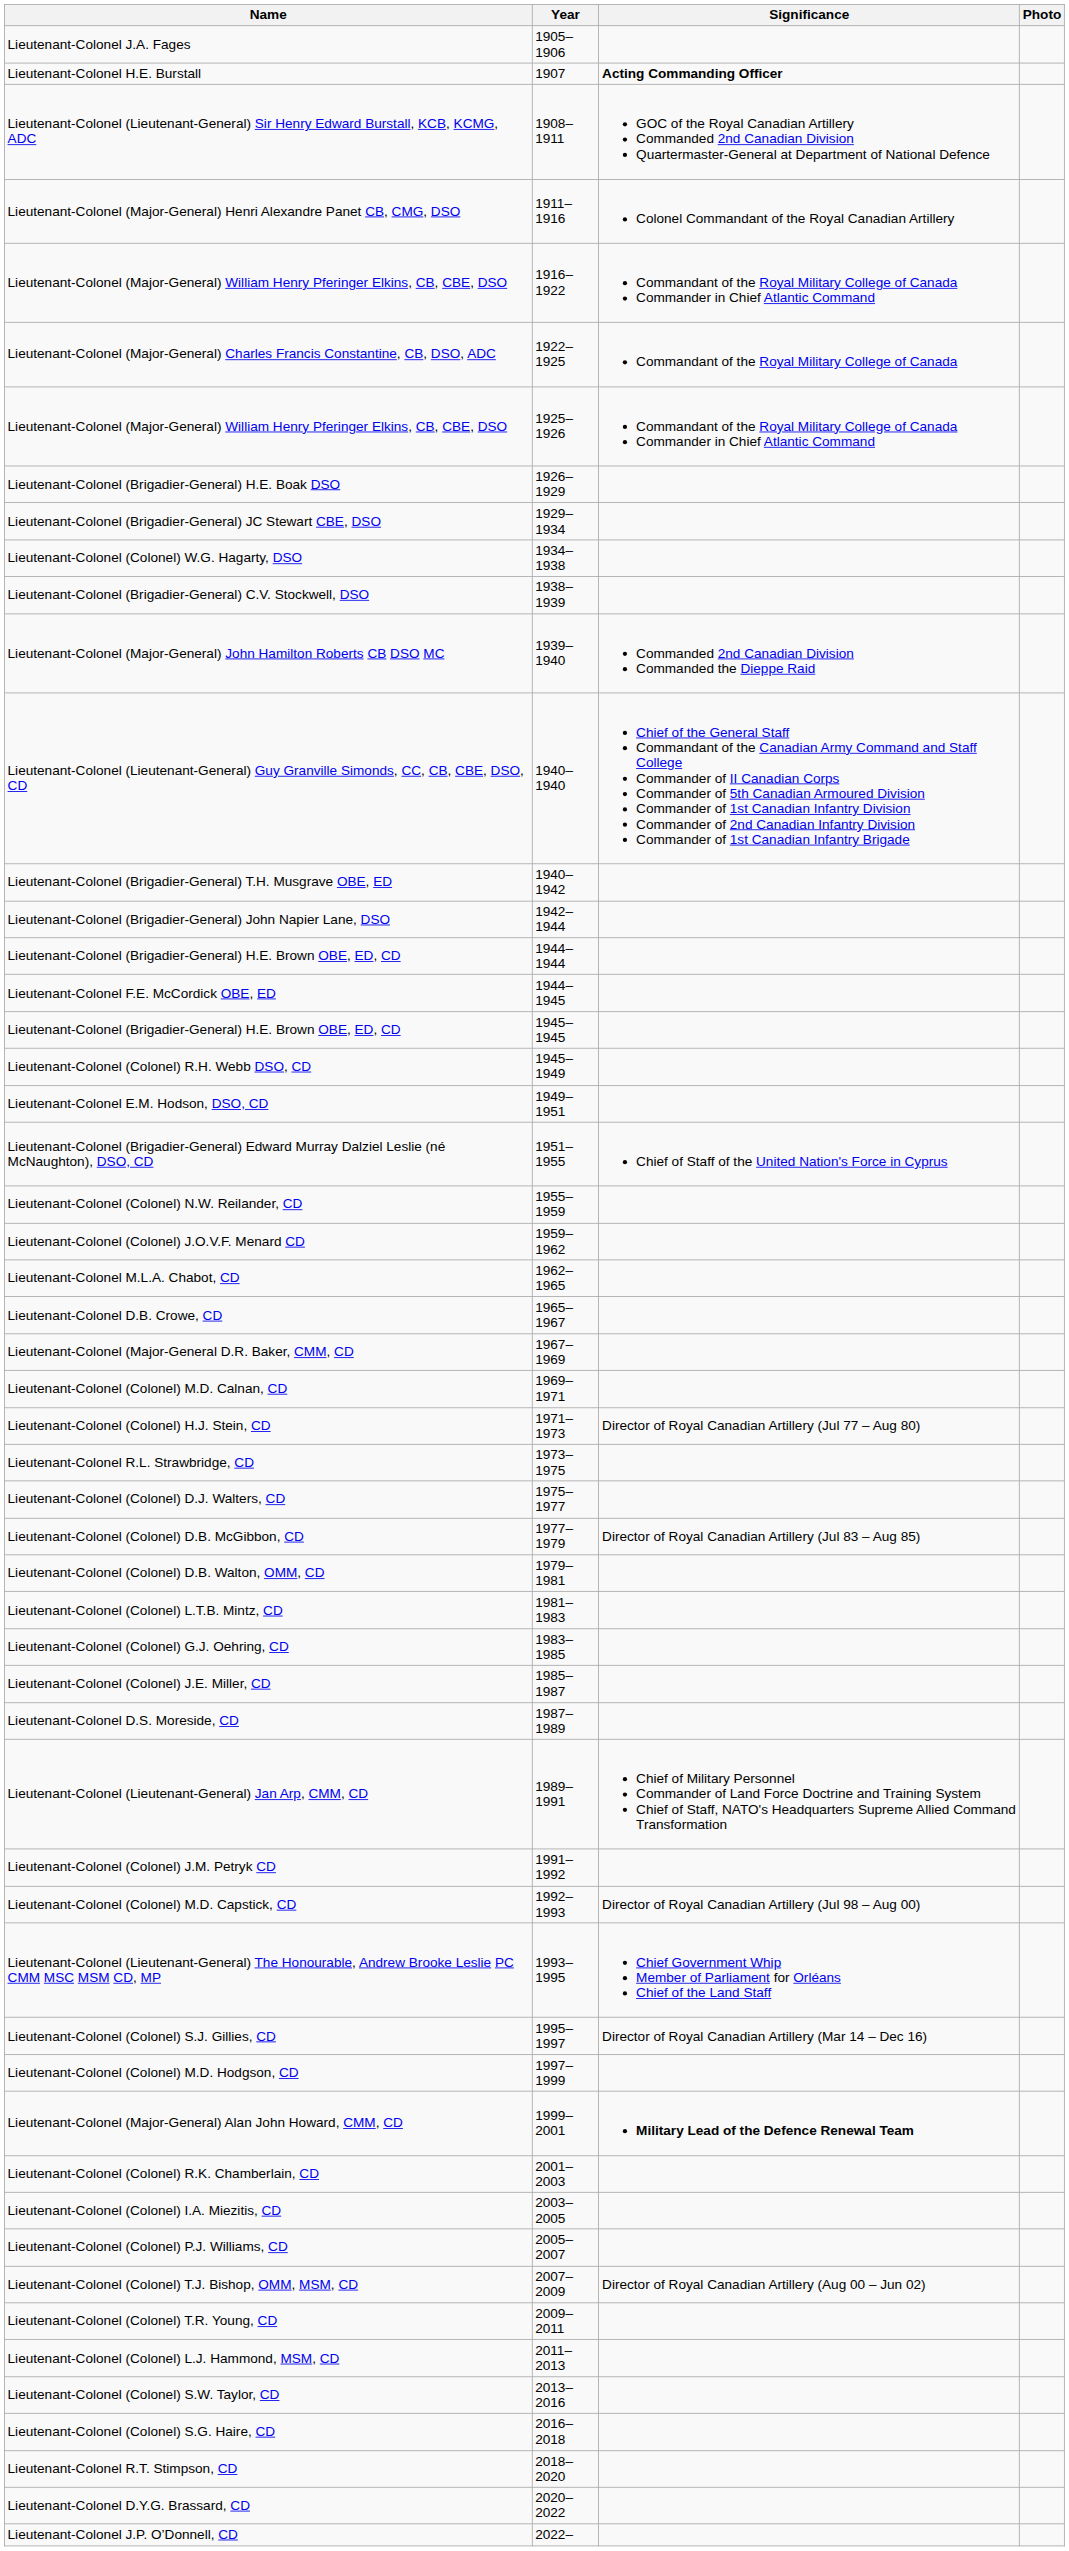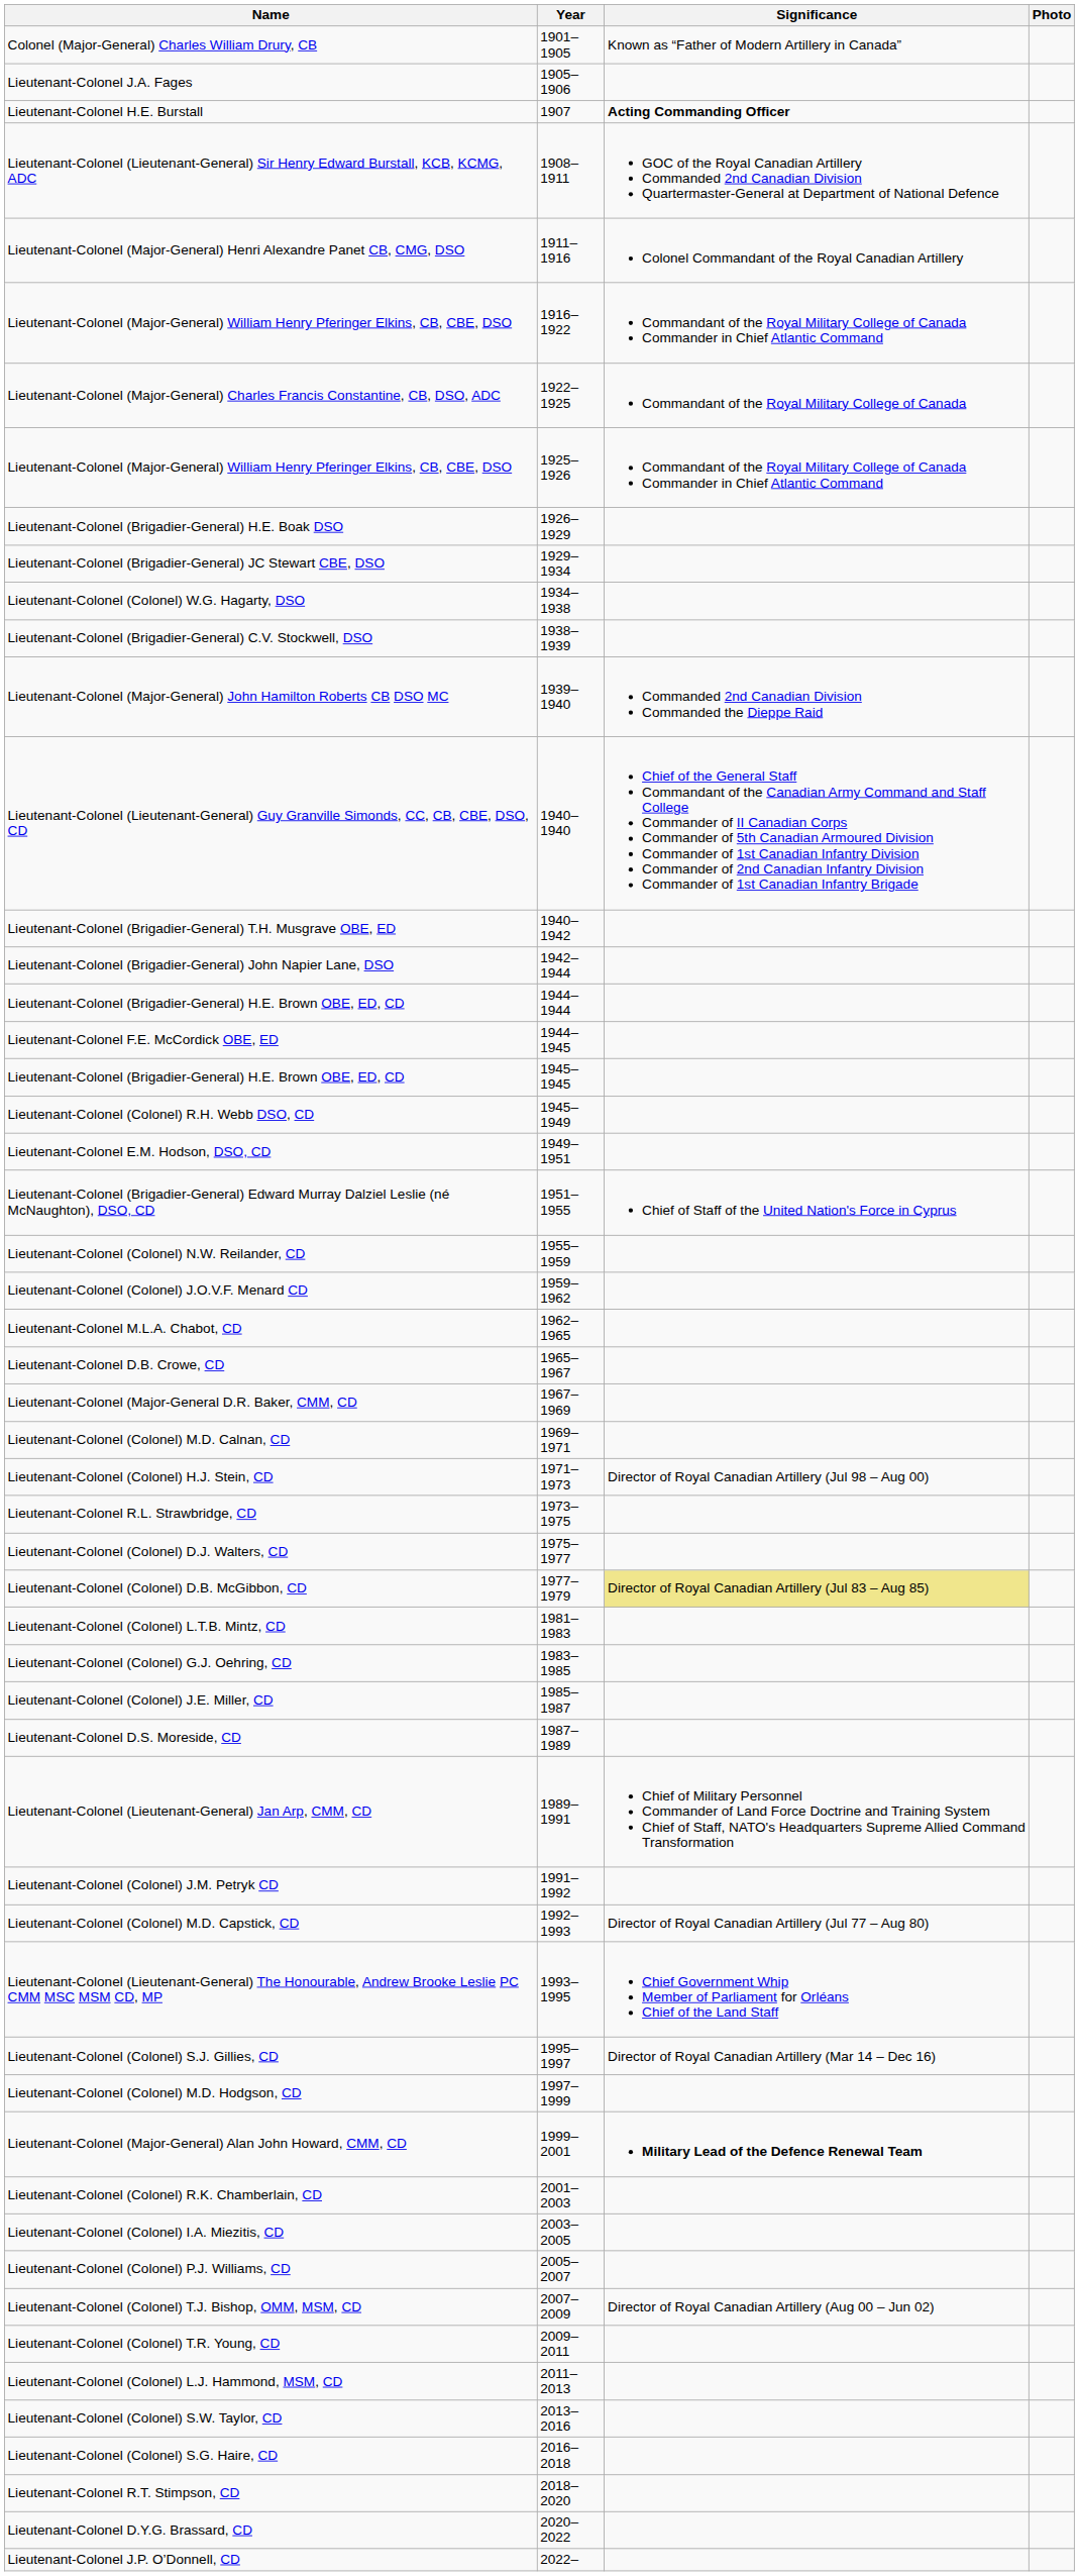+ row: Colonel (Major-General) Charles William Drury, CB | 1901–1905 | Known as “Father of Modern Artillery in Canada”
Lieutenant-Colonel (Colonel) H.J. Stein, CD | Significance: Director of Royal Canadian Artillery (Jul 77 – Aug 80) -> Director of Royal Canadian Artillery (Jul 98 – Aug 00)
Lieutenant-Colonel (Colonel) D.B. McGibbon, CD | Significance: no background -> khaki background
- row: Lieutenant-Colonel (Colonel) D.B. Walton, OMM, CD | 1979–1981
Lieutenant-Colonel (Colonel) M.D. Capstick, CD | Significance: Director of Royal Canadian Artillery (Jul 98 – Aug 00) -> Director of Royal Canadian Artillery (Jul 77 – Aug 80)
